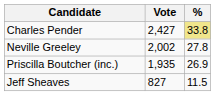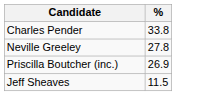- column: Vote | 2,427 | 2,002 | 1,935 | 827
Charles Pender | %: khaki background -> no background
